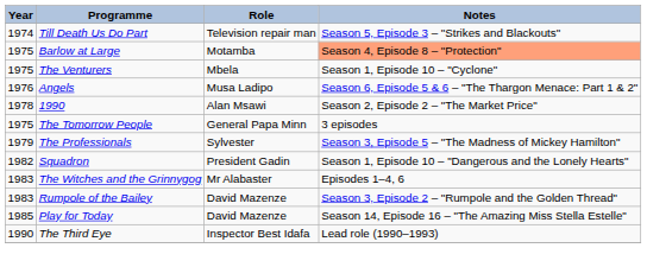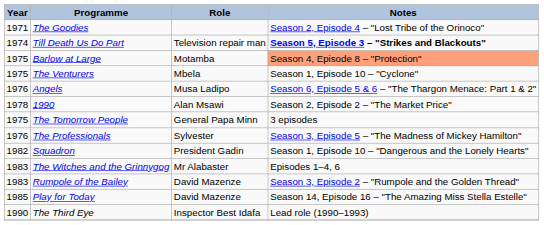+ row: 1971 | The Goodies | Season 2, Episode 4 – "Lost Tribe of the Orinoco"
Till Death Us Do Part | Notes: normal -> bold
The Professionals | Year: 1979 -> 1976
